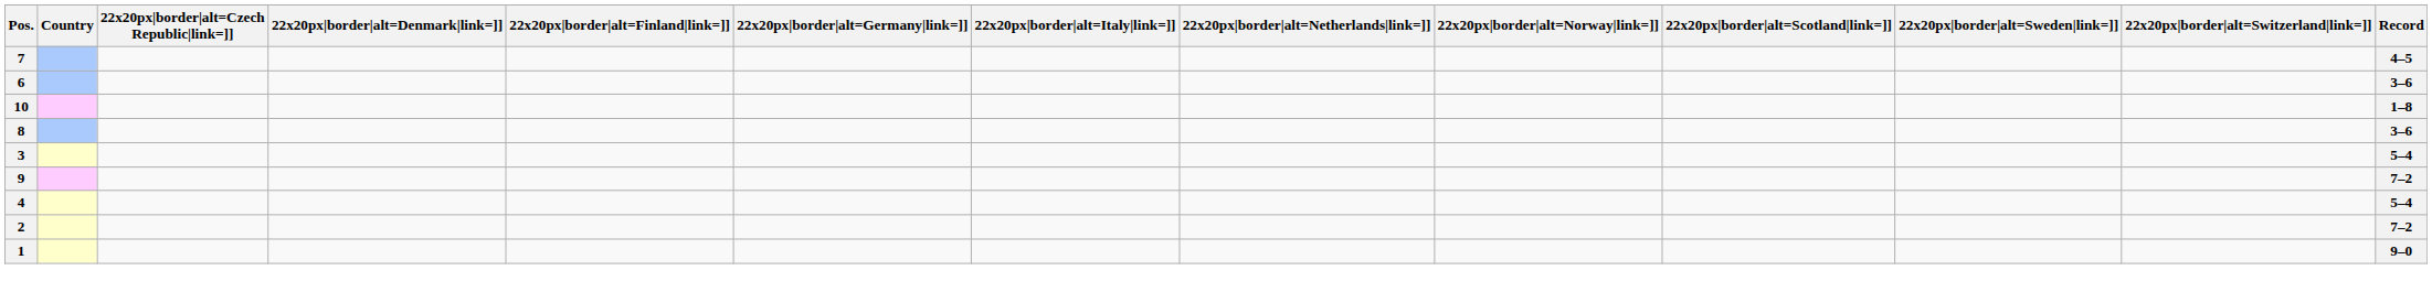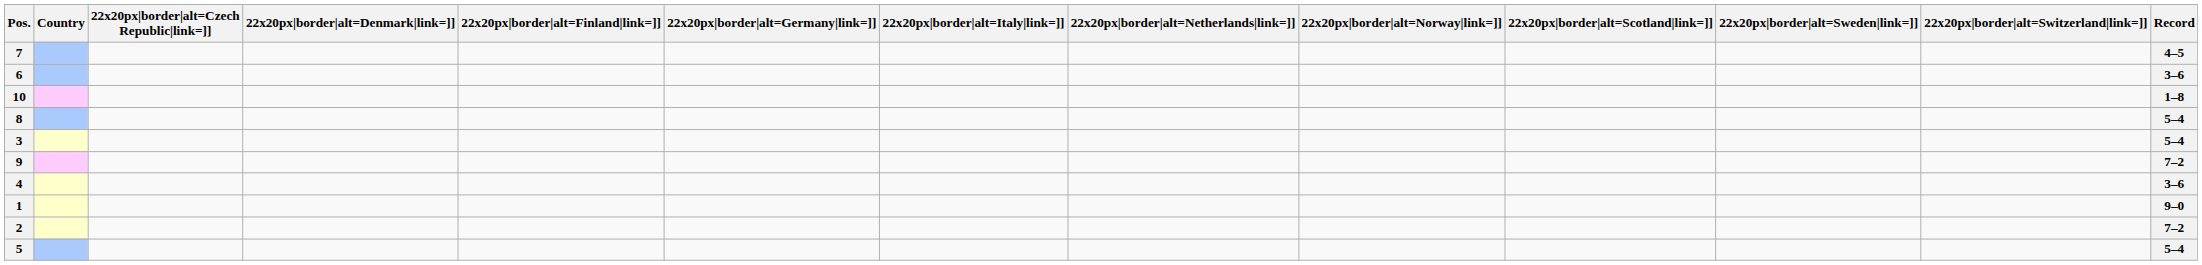8 | Record: 3–6 -> 5–4
4 | Record: 5–4 -> 3–6
rows swapped: 1 <-> 2
+ row: 5 | 5–4
